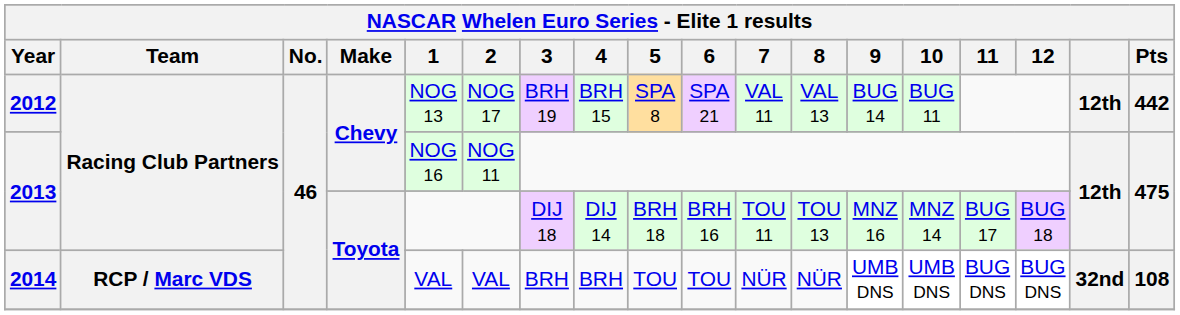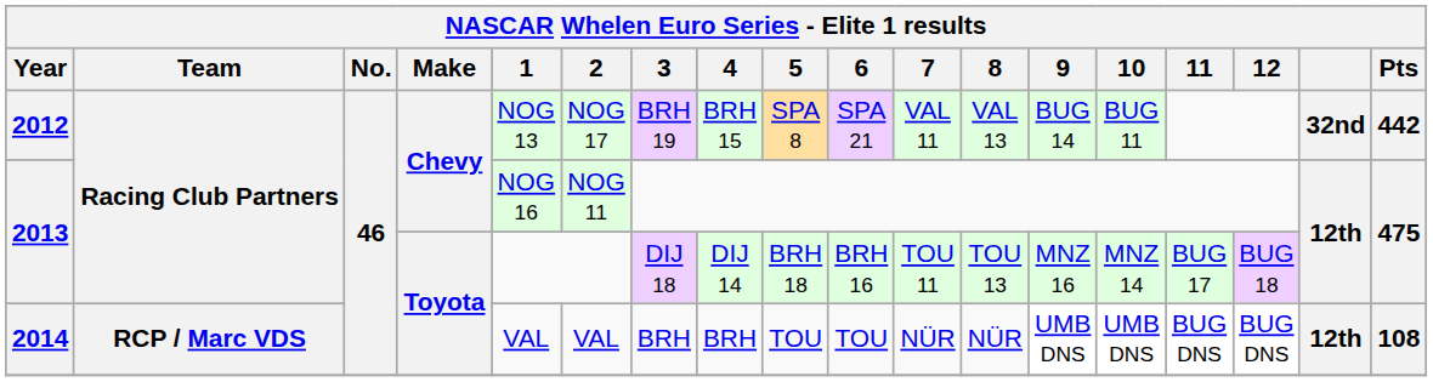2012 | column 17: 12th -> 32nd
2014 | column 17: 32nd -> 12th
